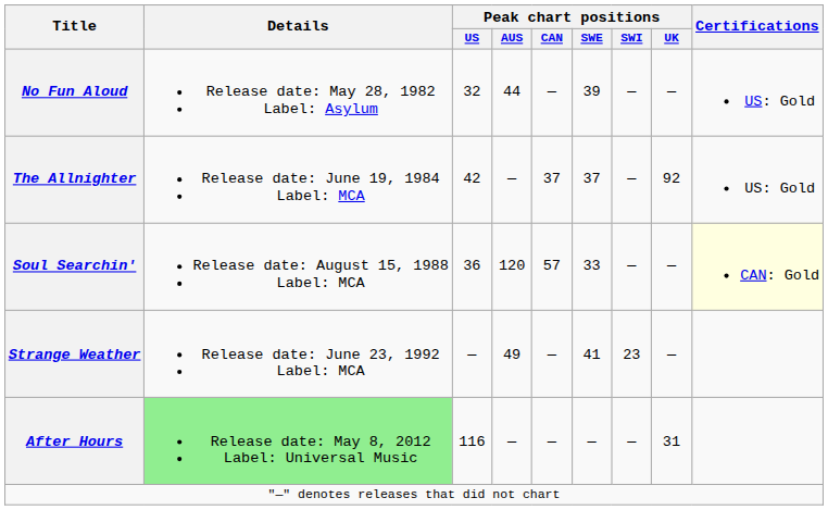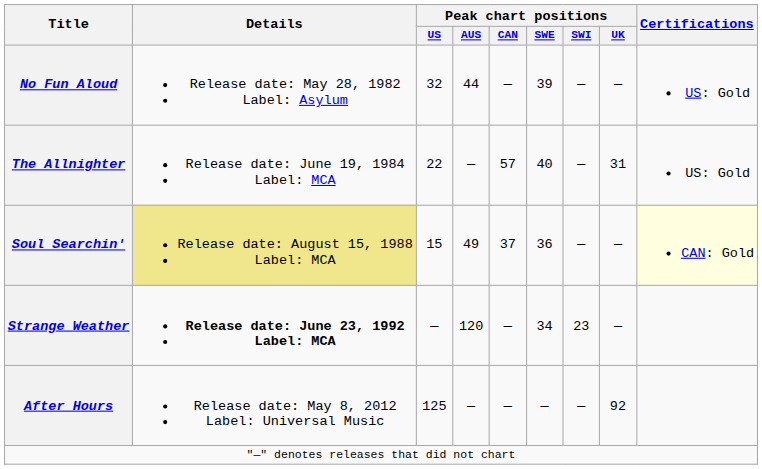The Allnighter | Peak chart positions / US: 42 -> 22
The Allnighter | Peak chart positions / CAN: 37 -> 57
The Allnighter | Peak chart positions / SWE: 37 -> 40
The Allnighter | Peak chart positions / UK: 92 -> 31
Soul Searchin' | Details: no background -> khaki background
Soul Searchin' | Peak chart positions / US: 36 -> 15
Soul Searchin' | Peak chart positions / AUS: 120 -> 49
Soul Searchin' | Peak chart positions / CAN: 57 -> 37
Soul Searchin' | Peak chart positions / SWE: 33 -> 36
Strange Weather | Details: normal -> bold
Strange Weather | Peak chart positions / AUS: 49 -> 120
Strange Weather | Peak chart positions / SWE: 41 -> 34
After Hours | Details: lightgreen background -> no background
After Hours | Peak chart positions / US: 116 -> 125
After Hours | Peak chart positions / UK: 31 -> 92
